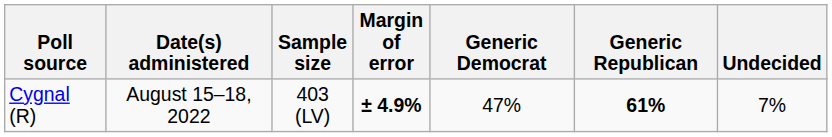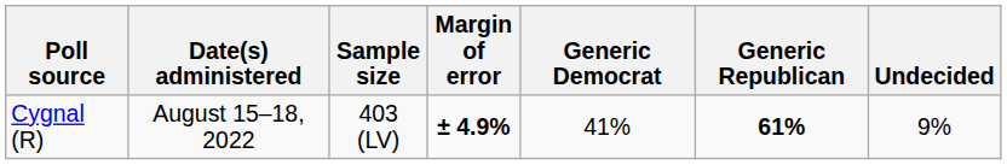Cygnal (R) | Generic Democrat: 47% -> 41%
Cygnal (R) | Undecided: 7% -> 9%
